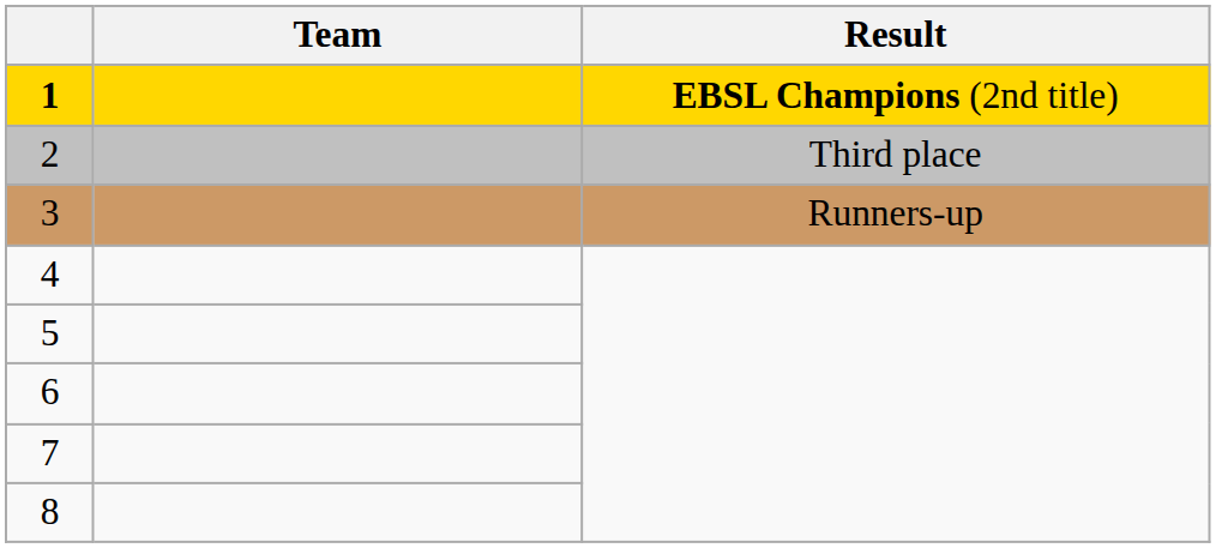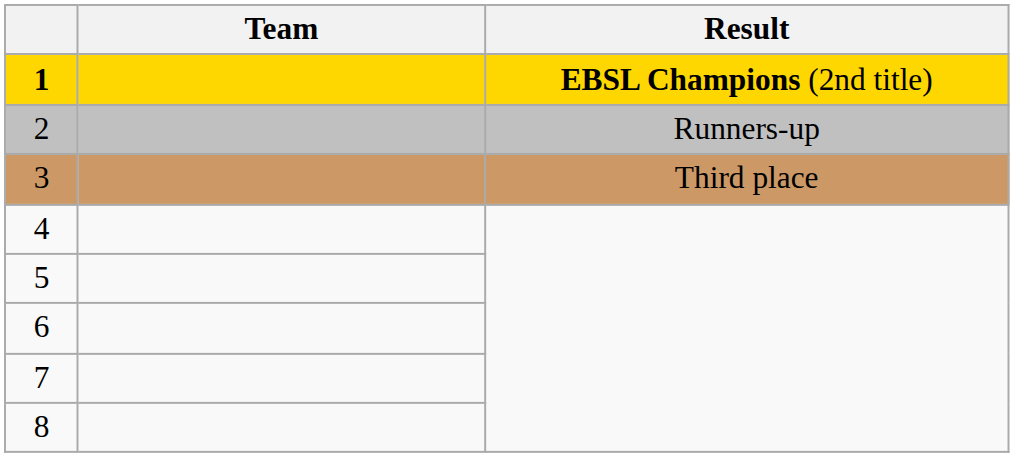2 | Result: Third place -> Runners-up
3 | Result: Runners-up -> Third place
